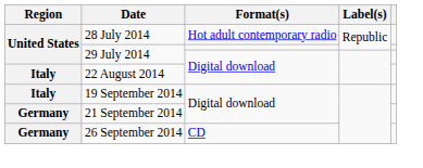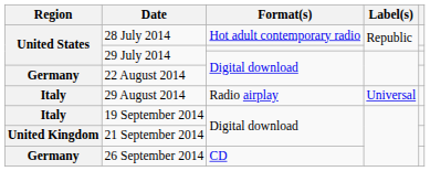22 August 2014 | Region: Italy -> Germany
+ row: Italy | 29 August 2014 | Radio airplay | Universal
21 September 2014 | Region: Germany -> United Kingdom
